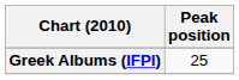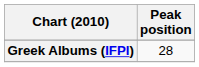Greek Albums (IFPI) | Peak position: 25 -> 28
